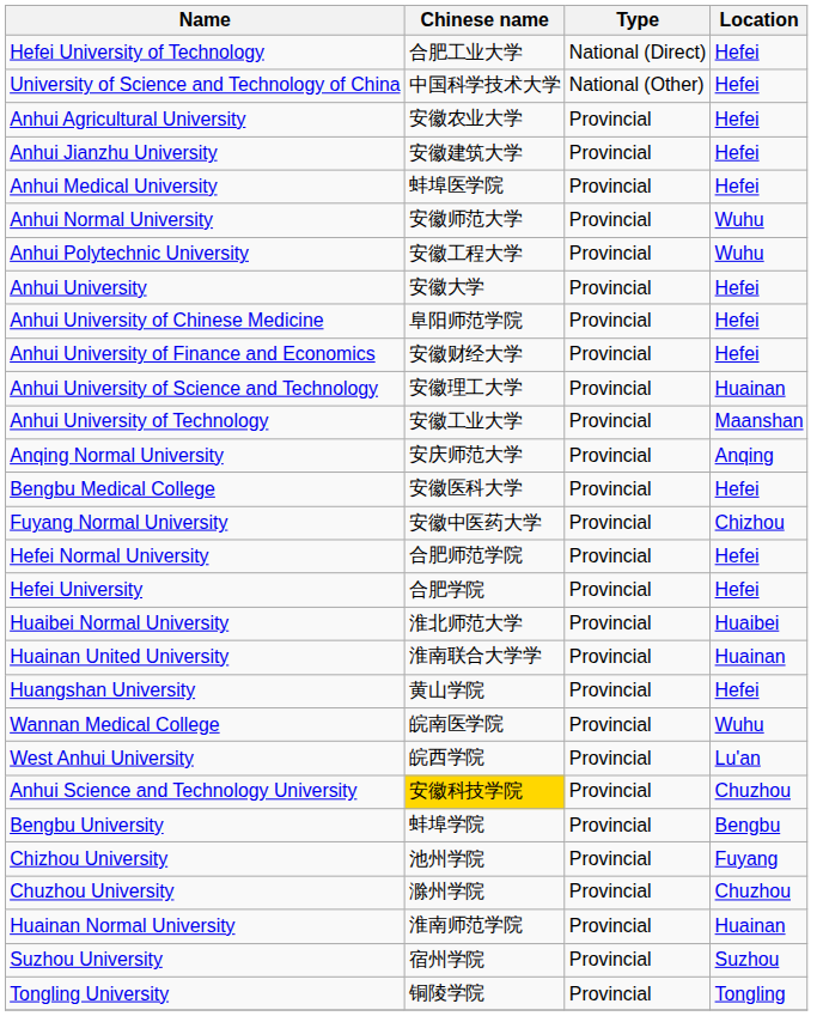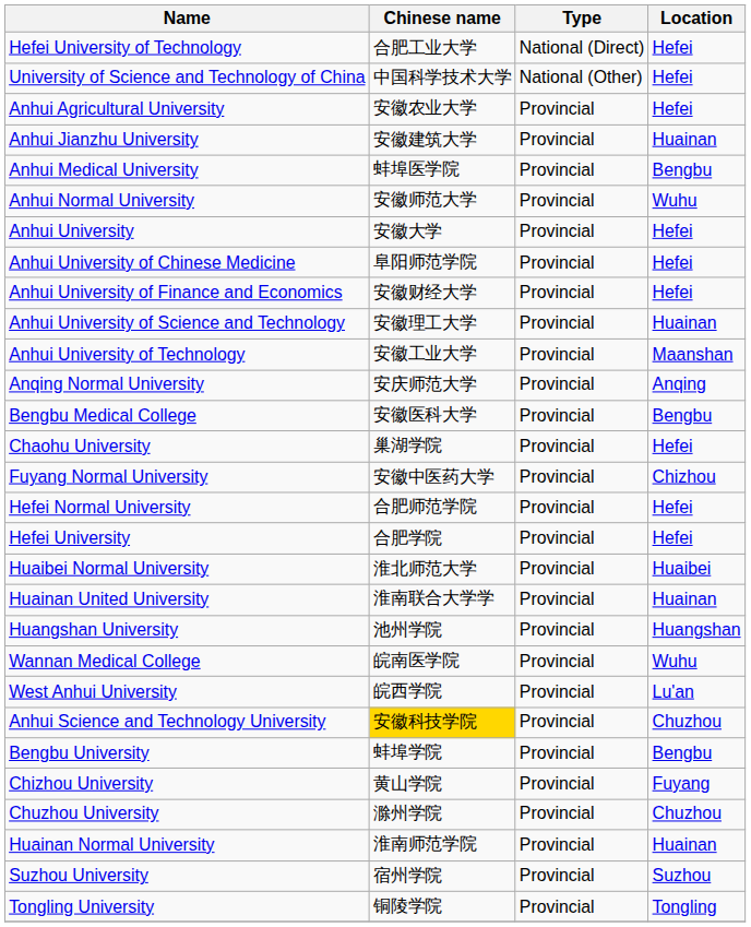Anhui Jianzhu University | Location: Hefei -> Huainan
Anhui Medical University | Location: Hefei -> Bengbu
- row: Anhui Polytechnic University | 安徽工程大学 | Provincial | Wuhu
Bengbu Medical College | Location: Hefei -> Bengbu
+ row: Chaohu University | 巢湖学院 | Provincial | Hefei
Huangshan University | Chinese name: 黄山学院 -> 池州学院
Huangshan University | Location: Hefei -> Huangshan
Chizhou University | Chinese name: 池州学院 -> 黄山学院
